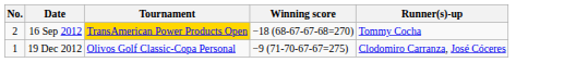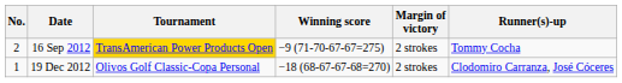+ column: Margin of victory | 2 strokes | 2 strokes
16 Sep 2012 | Winning score: −18 (68-67-67-68=270) -> −9 (71-70-67-67=275)
19 Dec 2012 | Winning score: −9 (71-70-67-67=275) -> −18 (68-67-67-68=270)
